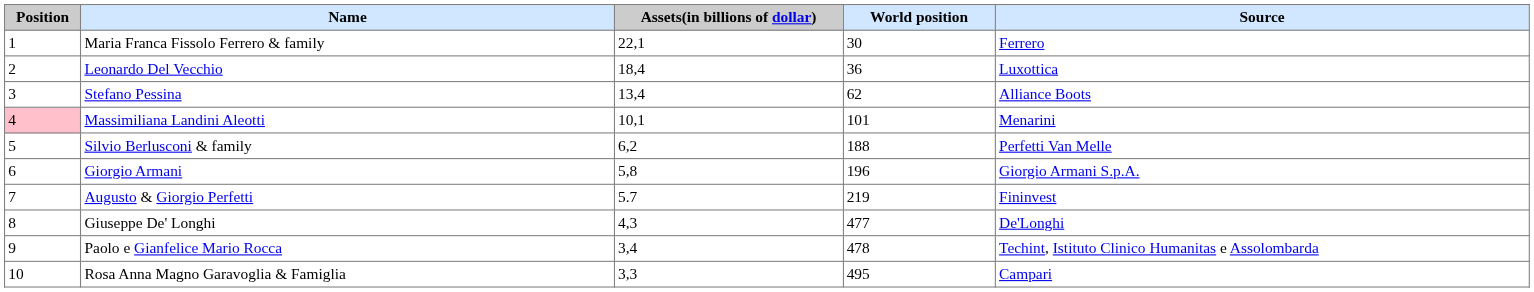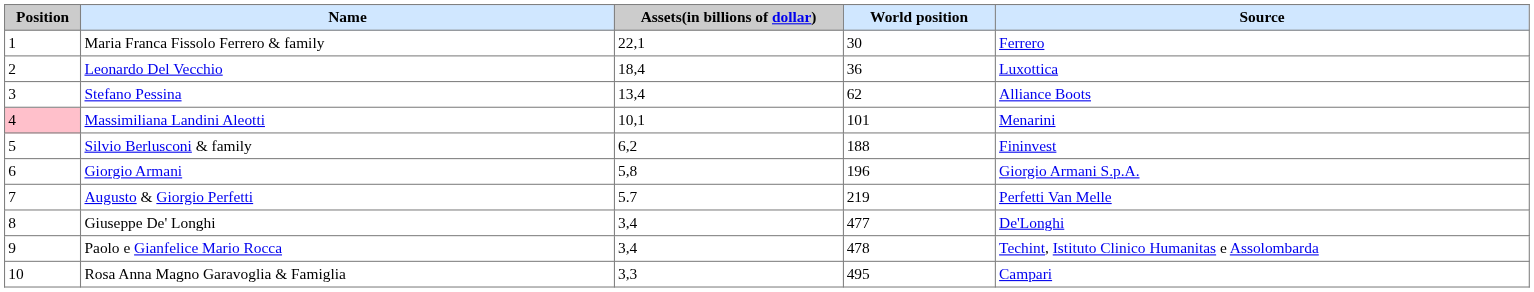Silvio Berlusconi & family | Source: Perfetti Van Melle -> Fininvest
Augusto & Giorgio Perfetti | Source: Fininvest -> Perfetti Van Melle
Giuseppe De' Longhi | Assets(in billions of dollar): 4,3 -> 3,4
